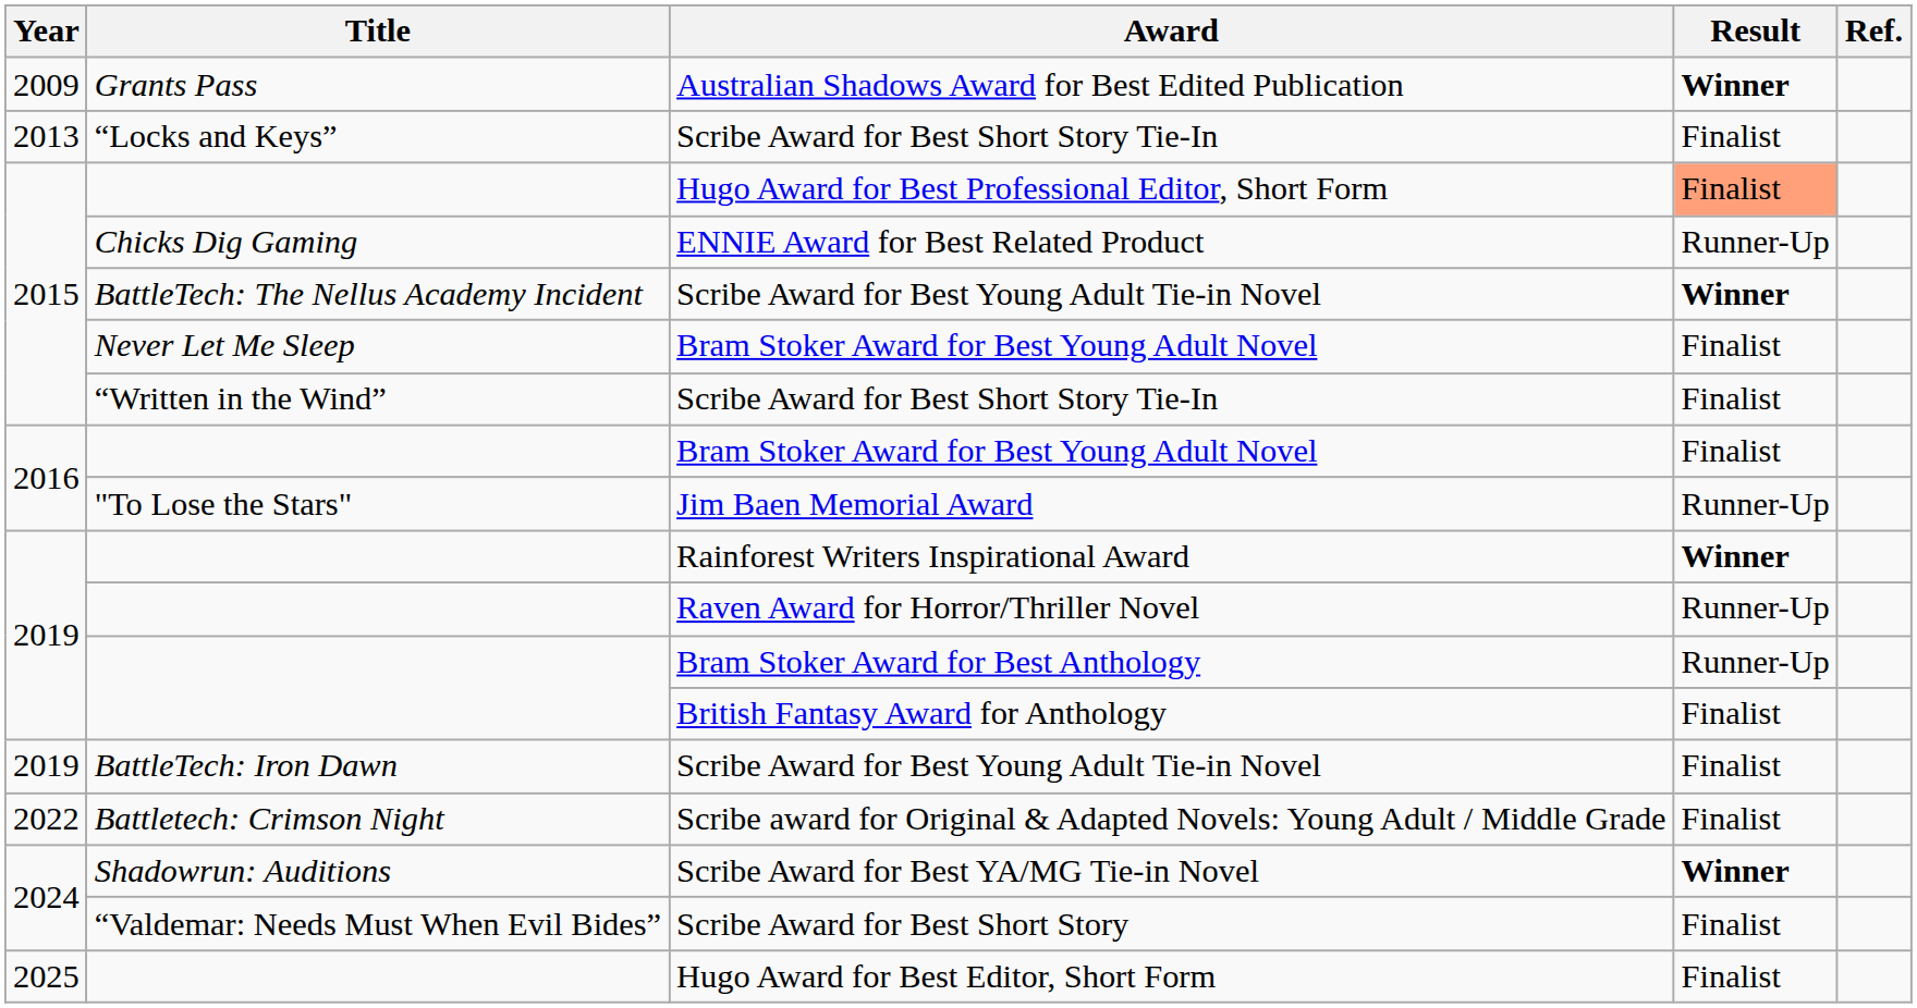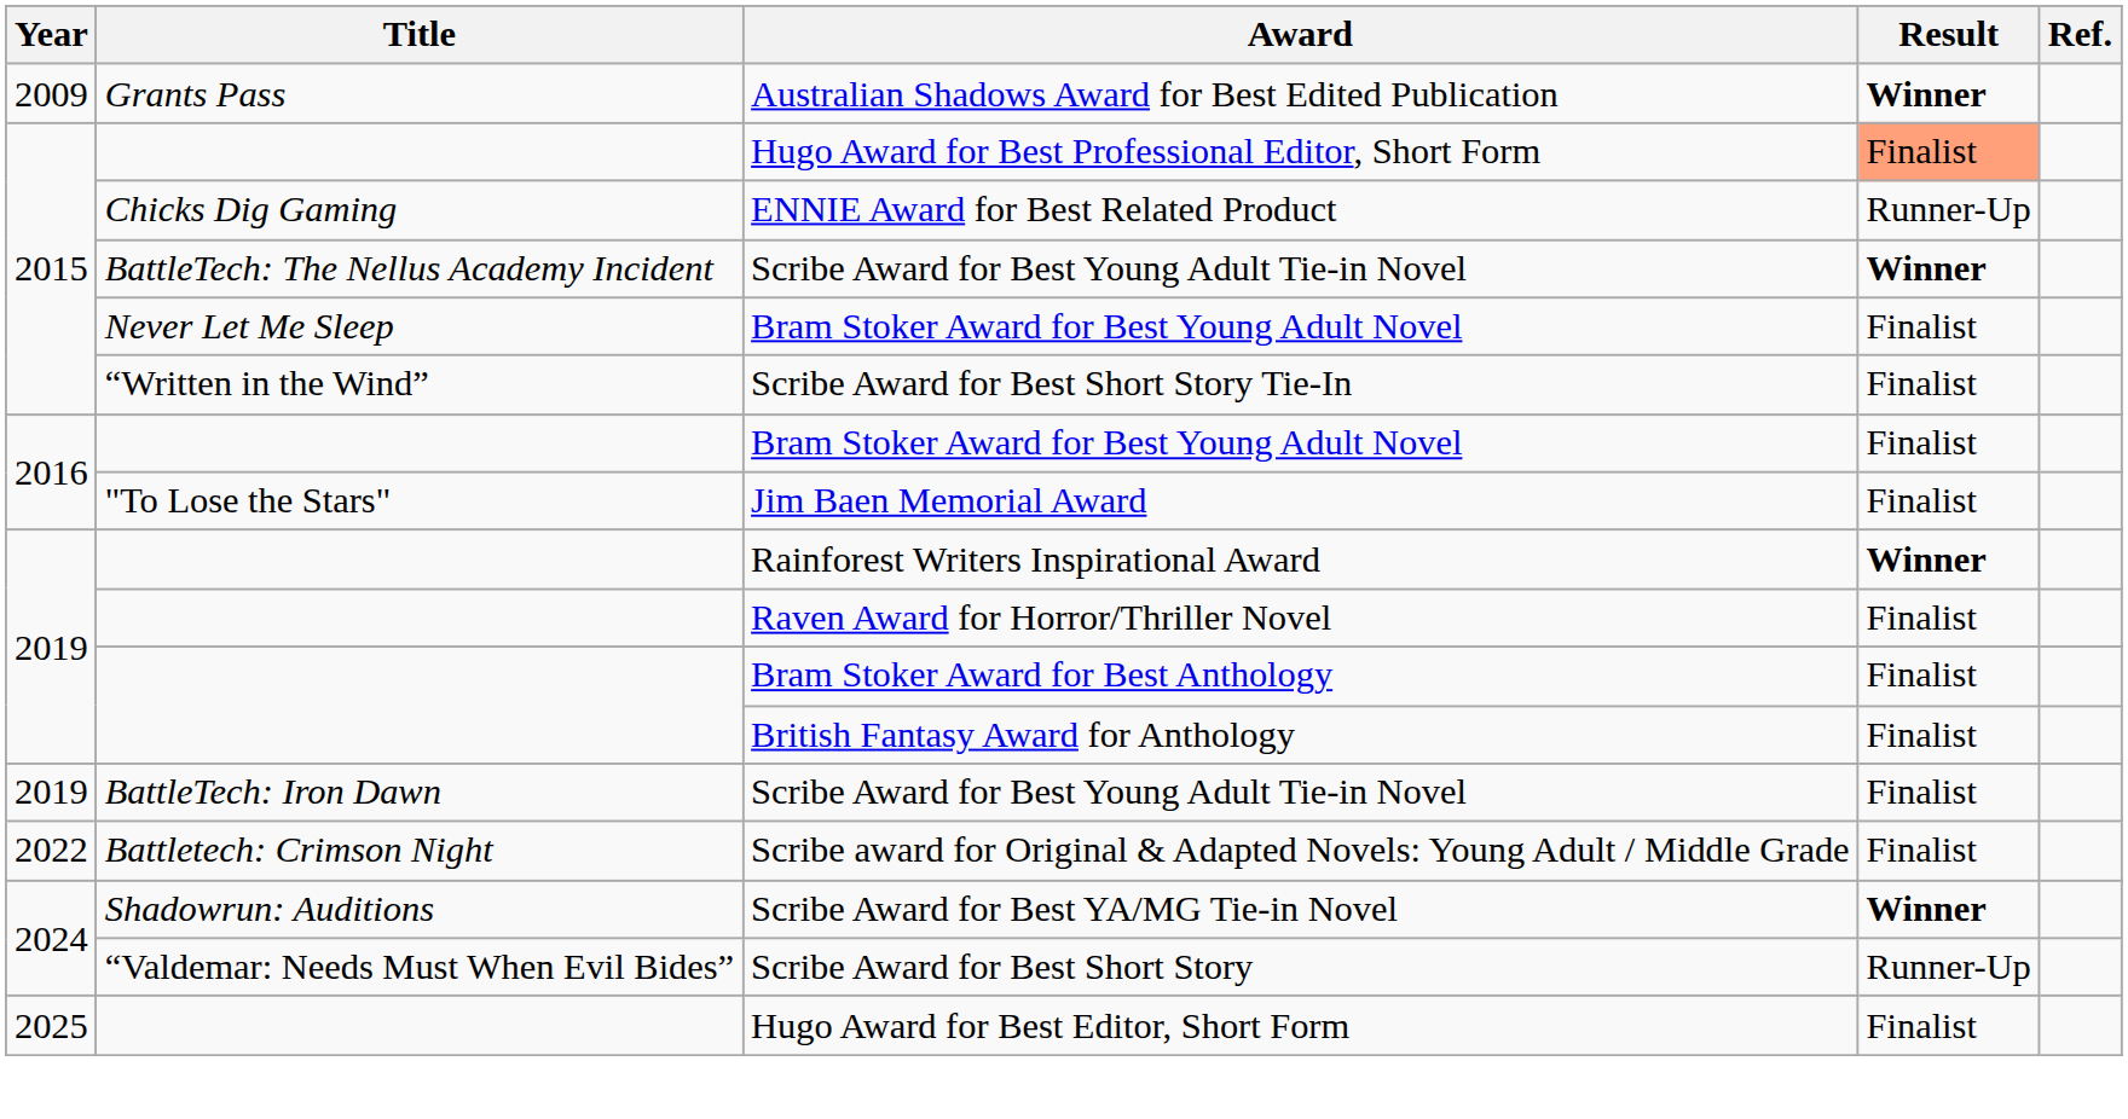- row: 2013 | “Locks and Keys” | Scribe Award for Best Short Story Tie-In | Finalist
Jim Baen Memorial Award | Result: Runner-Up -> Finalist
Raven Award for Horror/Thriller Novel | Result: Runner-Up -> Finalist
Bram Stoker Award for Best Anthology | Result: Runner-Up -> Finalist
Scribe Award for Best Short Story | Result: Finalist -> Runner-Up
